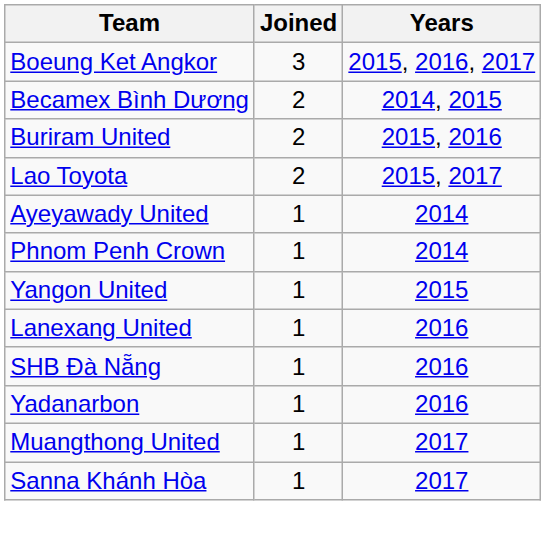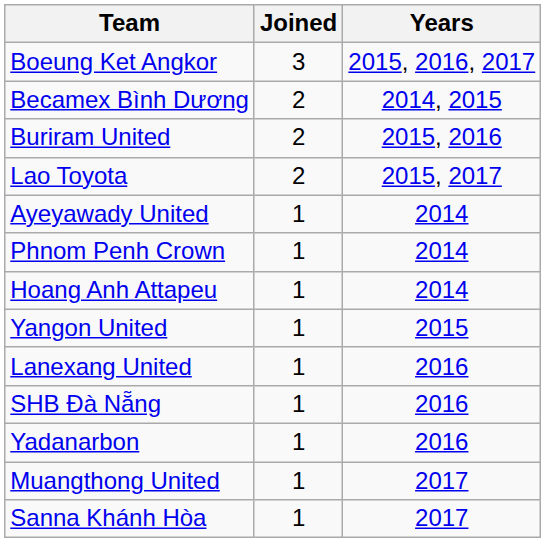+ row: Hoang Anh Attapeu | 1 | 2014
